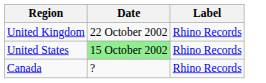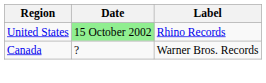- row: United Kingdom | 22 October 2002 | Rhino Records
Canada | Label: Rhino Records -> Warner Bros. Records
